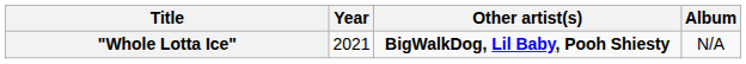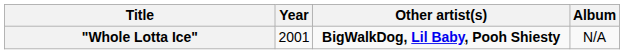"Whole Lotta Ice" | Year: 2021 -> 2001
